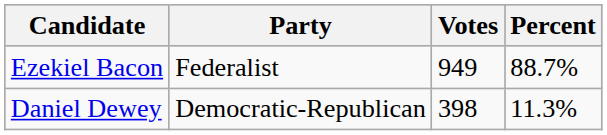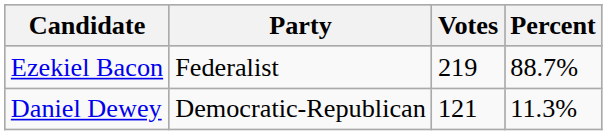Ezekiel Bacon | Votes: 949 -> 219
Daniel Dewey | Votes: 398 -> 121
